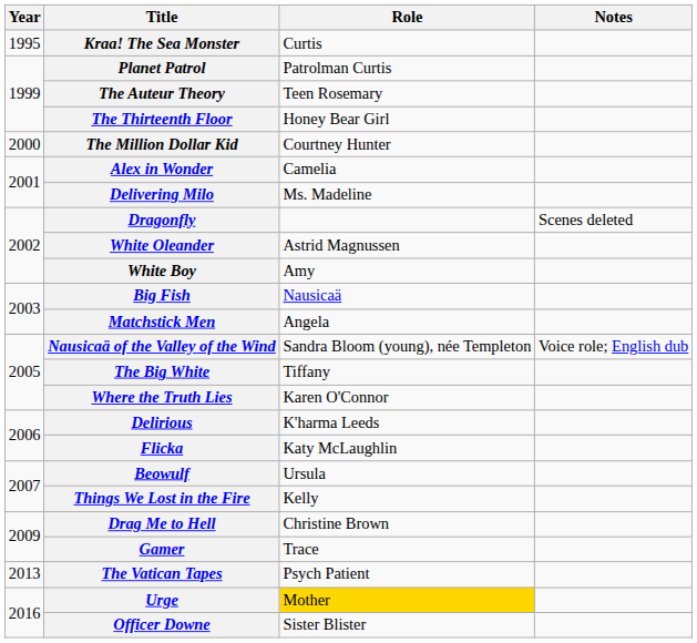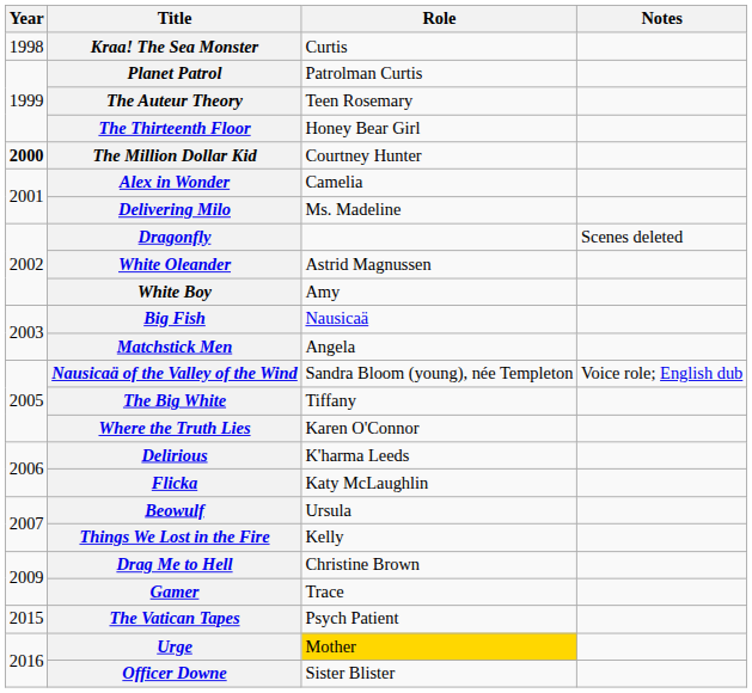Kraa! The Sea Monster | Year: 1995 -> 1998
The Million Dollar Kid | Year: normal -> bold
The Vatican Tapes | Year: 2013 -> 2015
